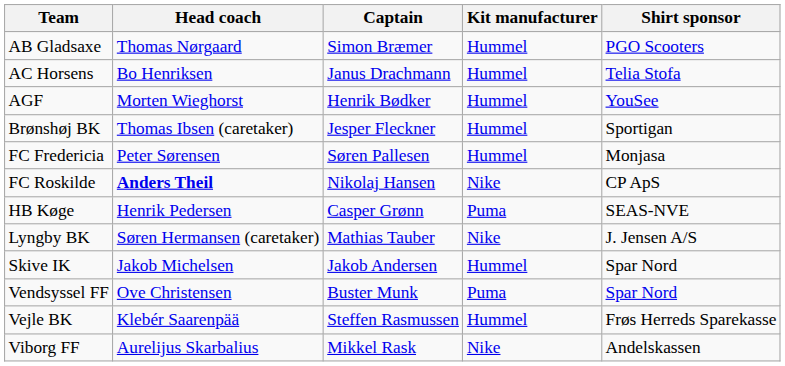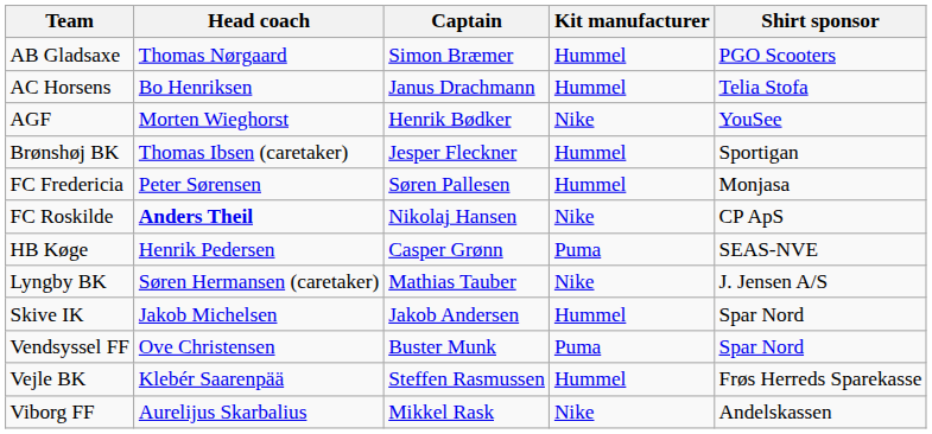AGF | Kit manufacturer: Hummel -> Nike
